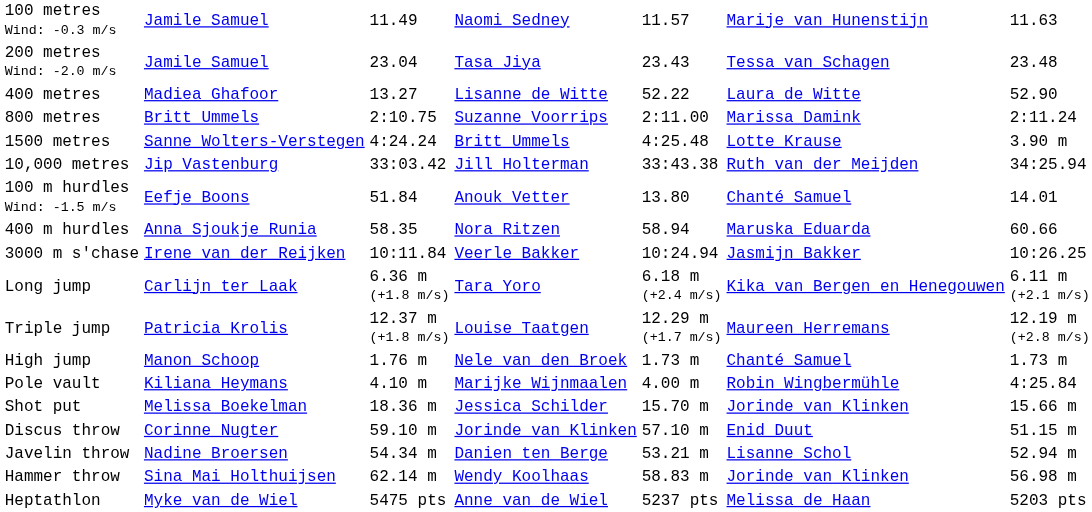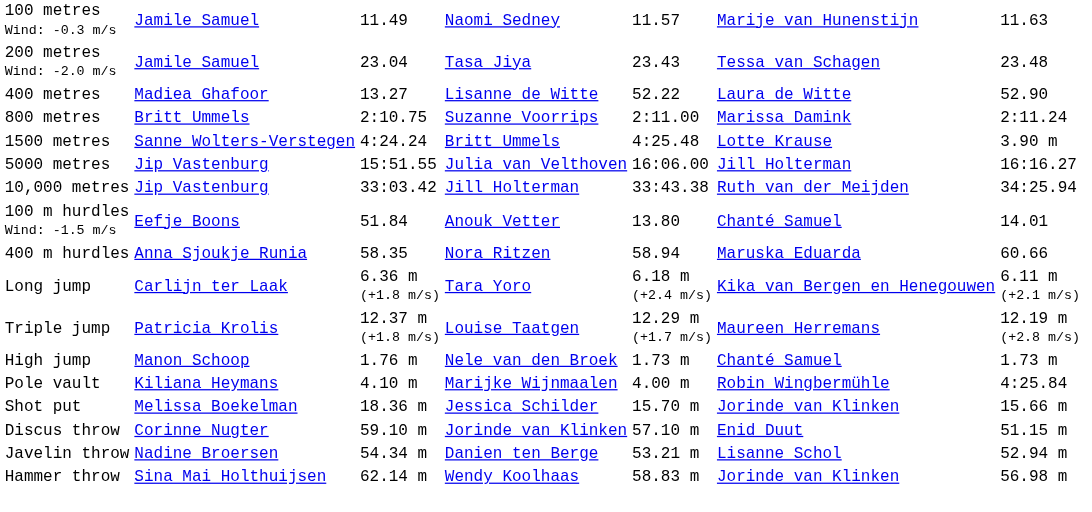+ row: 5000 metres | Jip Vastenburg | 15:51.55 | Julia van Velthoven | 16:06.00 | Jill Holterman | 16:16.27
- row: 3000 m s'chase | Irene van der Reijken | 10:11.84 | Veerle Bakker | 10:24.94 | Jasmijn Bakker | 10:26.25
- row: Heptathlon | Myke van de Wiel | 5475 pts | Anne van de Wiel | 5237 pts | Melissa de Haan | 5203 pts
